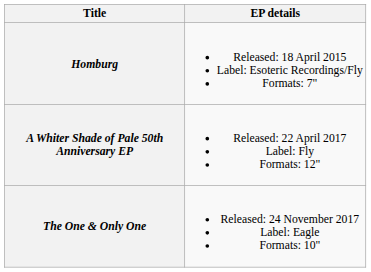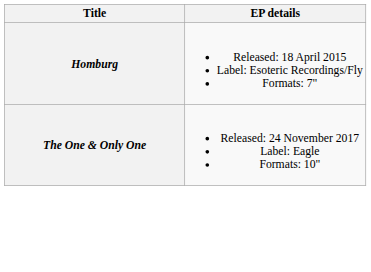- row: A Whiter Shade of Pale 50th Anniversary EP | Released: 22 April 2017 Label: Fly Formats: 12"
